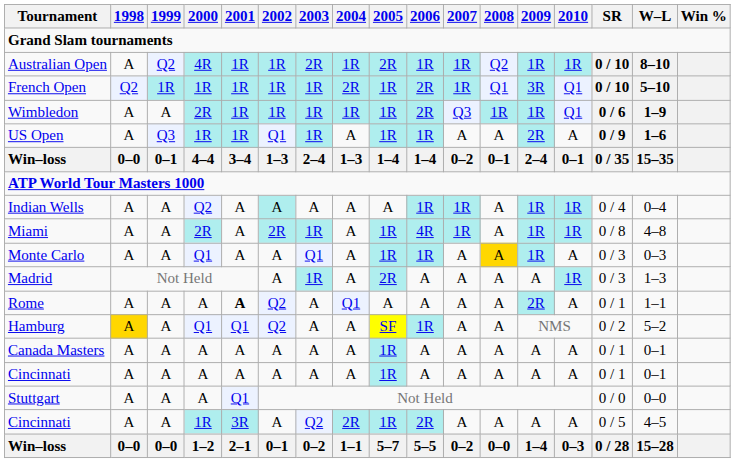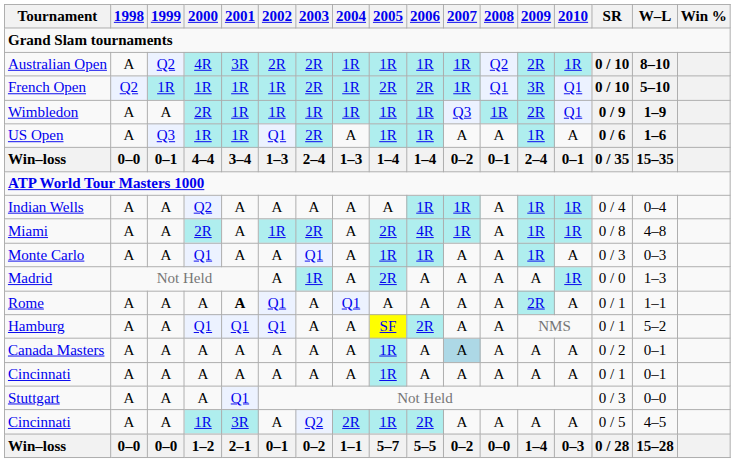Australian Open | 2001: 1R -> 3R
Australian Open | 2002: 1R -> 2R
Australian Open | 2005: 2R -> 1R
Australian Open | 2009: 1R -> 2R
French Open | 2003: 1R -> 2R
French Open | 2004: 2R -> 1R
French Open | 2005: 1R -> 2R
Wimbledon | 2006: 2R -> 1R
Wimbledon | 2009: 1R -> 2R
Wimbledon | SR: 0 / 6 -> 0 / 9
US Open | 2003: 1R -> 2R
US Open | 2009: 2R -> 1R
US Open | SR: 0 / 9 -> 0 / 6
Indian Wells | 2002: paleturquoise background -> no background
Miami | 2002: 2R -> 1R
Miami | 2003: 1R -> 2R
Miami | 2005: 1R -> 2R
Monte Carlo | 2008: gold background -> no background
Madrid | SR: 0 / 3 -> 0 / 0
Rome | 2002: Q2 -> Q1
Hamburg | 1998: gold background -> no background
Hamburg | 2002: Q2 -> Q1
Hamburg | 2006: 1R -> 2R
Hamburg | SR: 0 / 2 -> 0 / 1
Canada Masters | 2007: no background -> lightblue background
Canada Masters | SR: 0 / 1 -> 0 / 2
Stuttgart | SR: 0 / 0 -> 0 / 3
